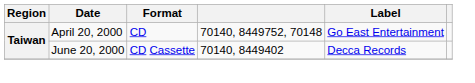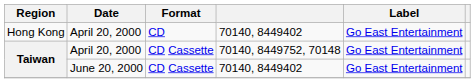+ row: Hong Kong | April 20, 2000 | CD | 70140, 8449402 | Go East Entertainment
Taiwan / April 20, 2000 | Format: CD -> CD Cassette
Taiwan / June 20, 2000 | Label: Decca Records -> Go East Entertainment
